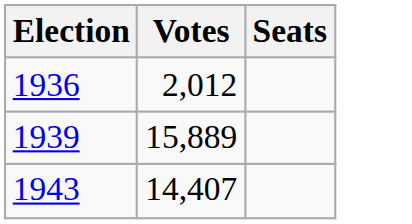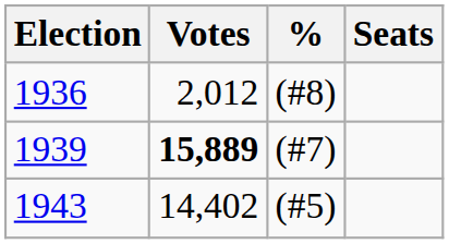+ column: % | (#8) | (#7) | (#5)
1939 | Votes: normal -> bold
1943 | Votes: 14,407 -> 14,402
